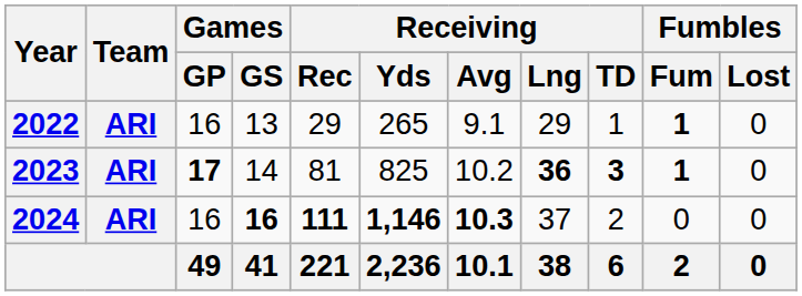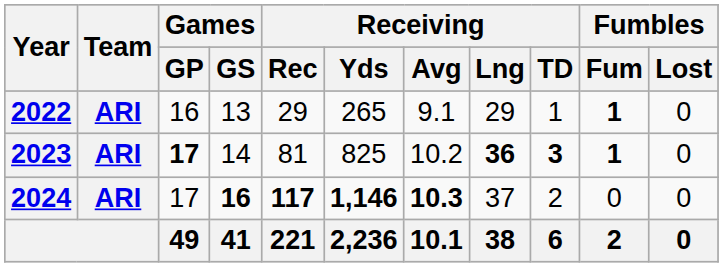2024 | Games / GP: 16 -> 17
2024 | Receiving / Rec: 111 -> 117
